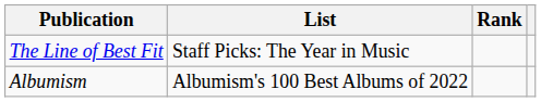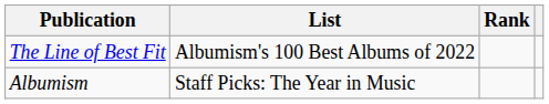The Line of Best Fit | List: Staff Picks: The Year in Music -> Albumism's 100 Best Albums of 2022
Albumism | List: Albumism's 100 Best Albums of 2022 -> Staff Picks: The Year in Music
